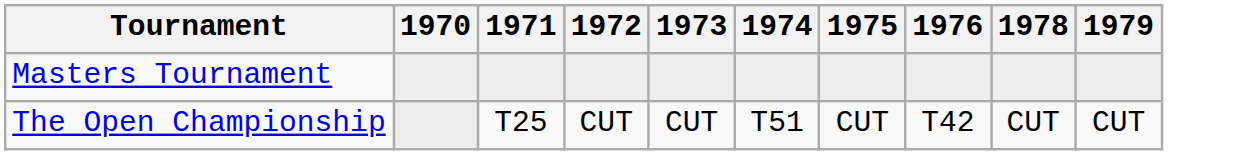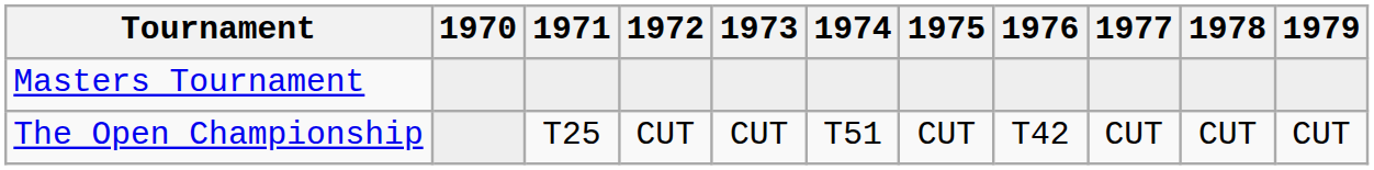+ column: 1977 | CUT
